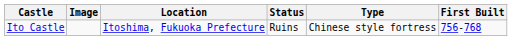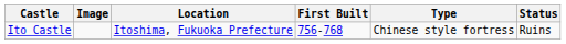columns swapped: First Built <-> Status
